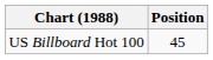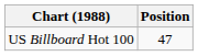US Billboard Hot 100 | Position: 45 -> 47
